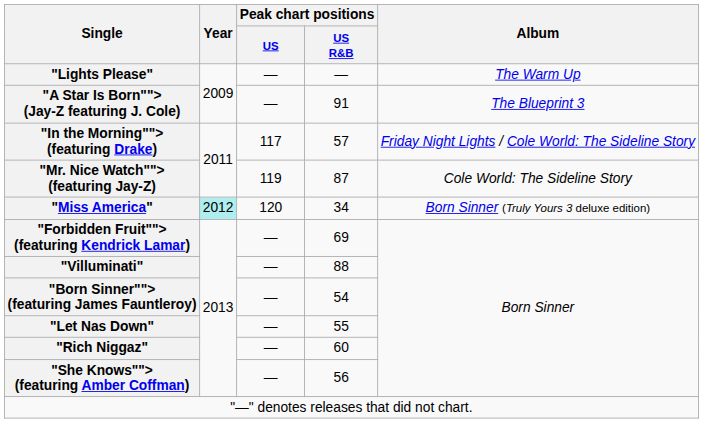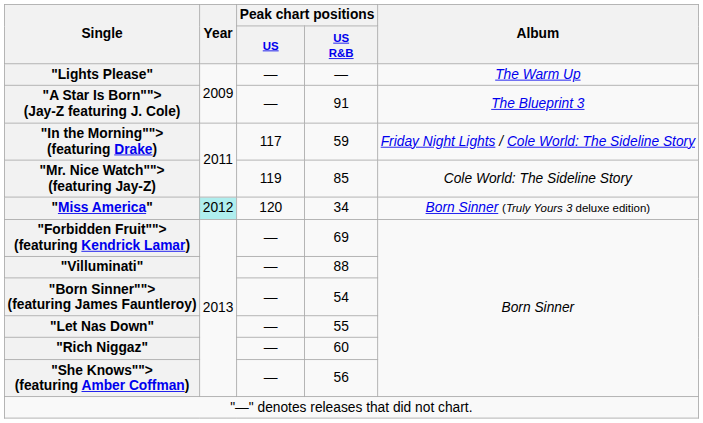"In the Morning""> (featuring Drake) | Peak chart positions / US R&B: 57 -> 59
"Mr. Nice Watch""> (featuring Jay-Z) | Peak chart positions / US R&B: 87 -> 85
